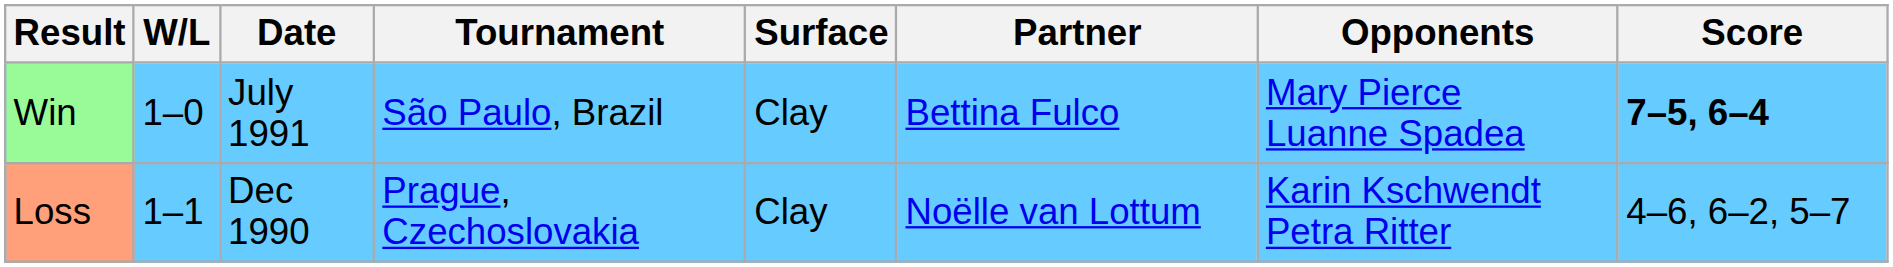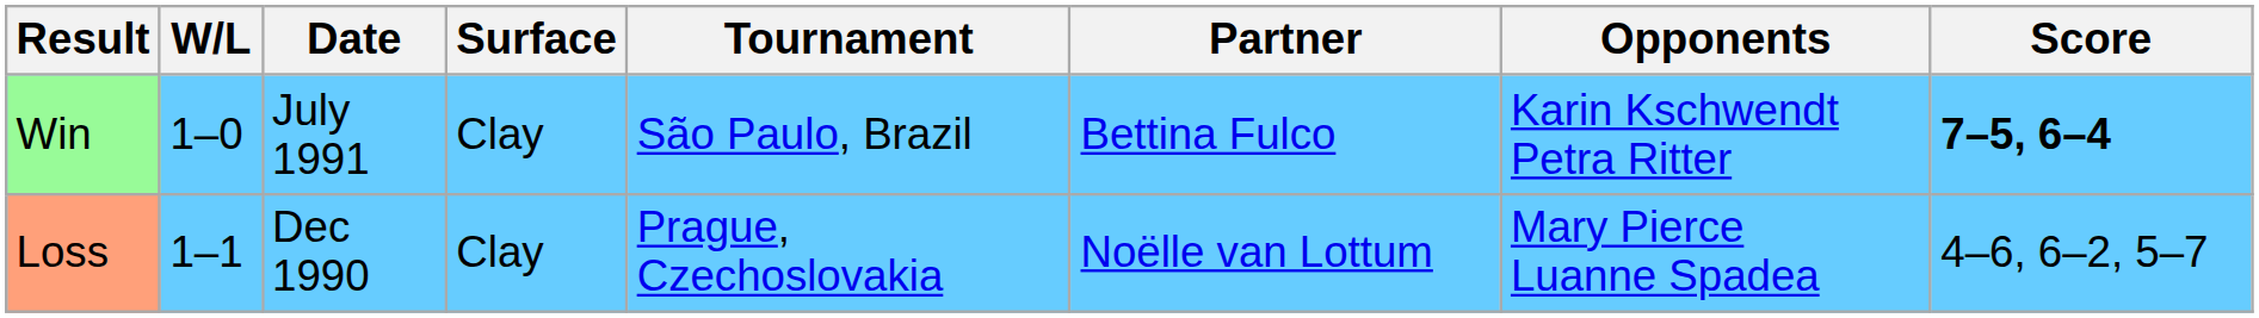columns swapped: Tournament <-> Surface
Win | Opponents: Mary Pierce Luanne Spadea -> Karin Kschwendt Petra Ritter
Loss | Opponents: Karin Kschwendt Petra Ritter -> Mary Pierce Luanne Spadea
